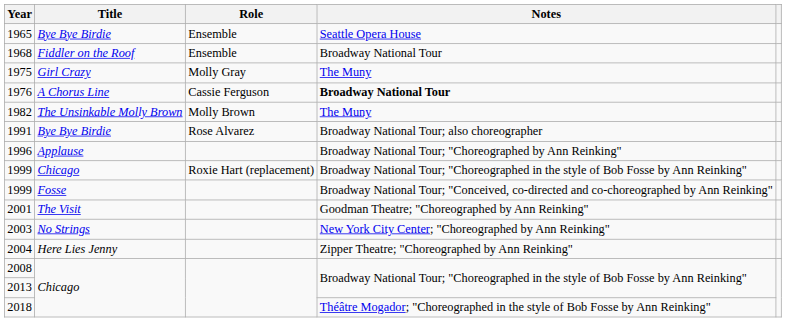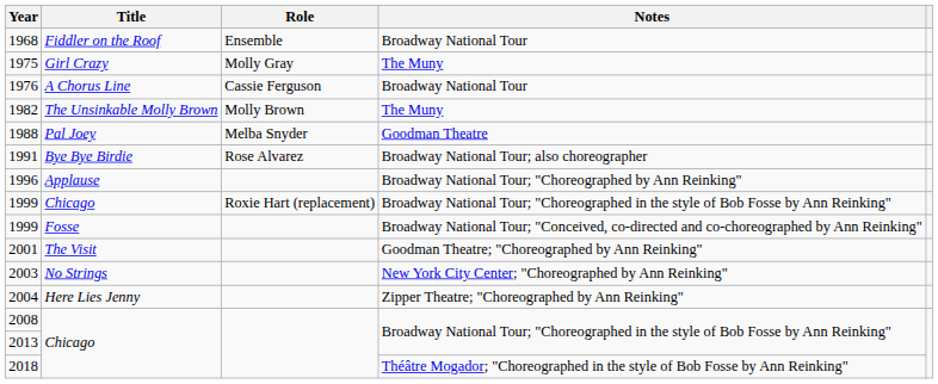- row: 1965 | Bye Bye Birdie | Ensemble | Seattle Opera House
1976 | Notes: bold -> normal
+ row: 1988 | Pal Joey | Melba Snyder | Goodman Theatre
